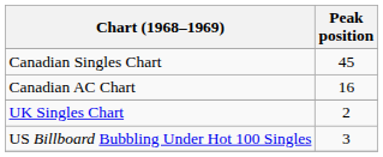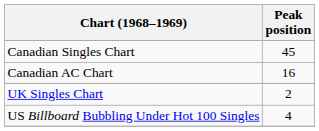US Billboard Bubbling Under Hot 100 Singles | Peak position: 3 -> 4
